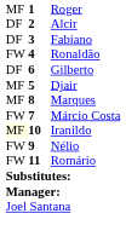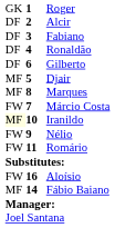Roger | column 1: MF -> GK
Ronaldão | column 1: FW -> DF
+ row: FW | 16 | Aloísio
+ row: MF | 14 | Fábio Baiano
